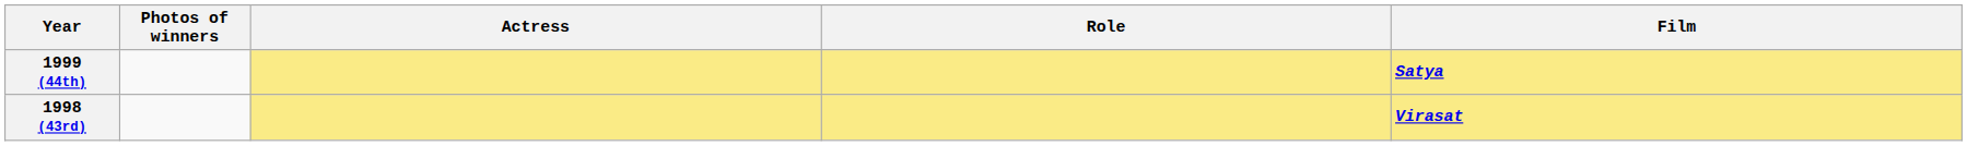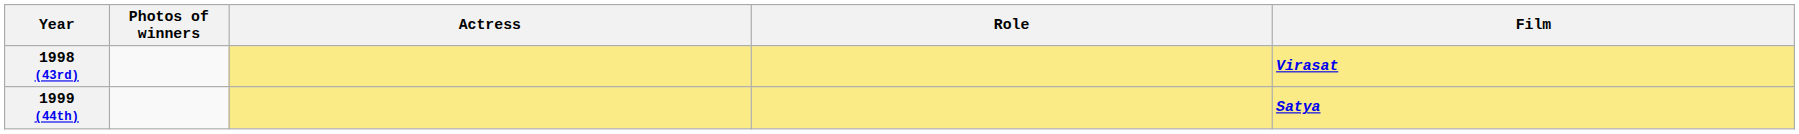rows swapped: 1998 (43rd) <-> 1999 (44th)
